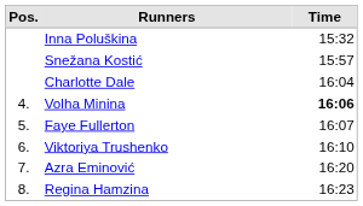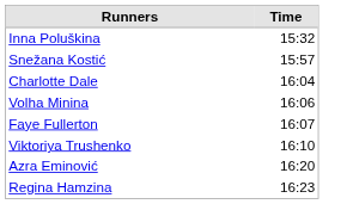- column: Pos. | 4. | 5. | 6. | 7. | 8.
Volha Minina | Time: bold -> normal
